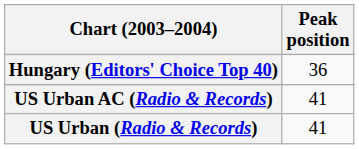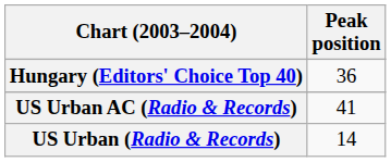US Urban (Radio & Records) | Peak position: 41 -> 14
